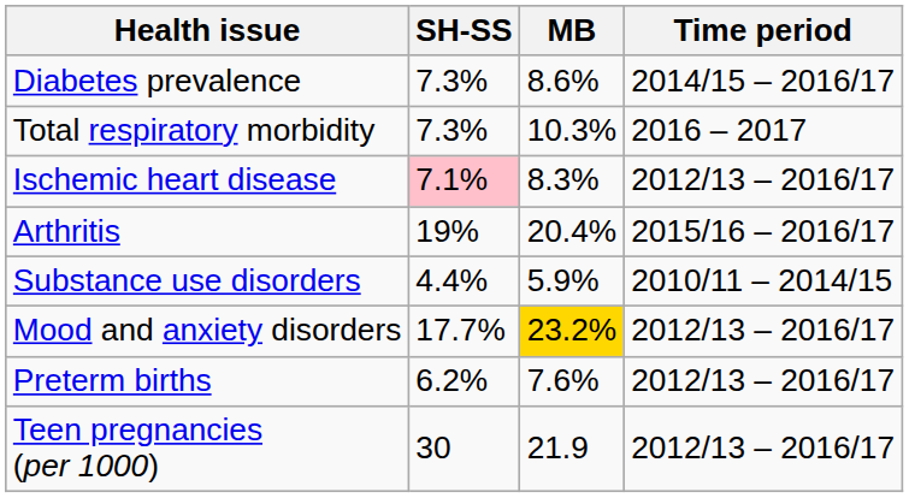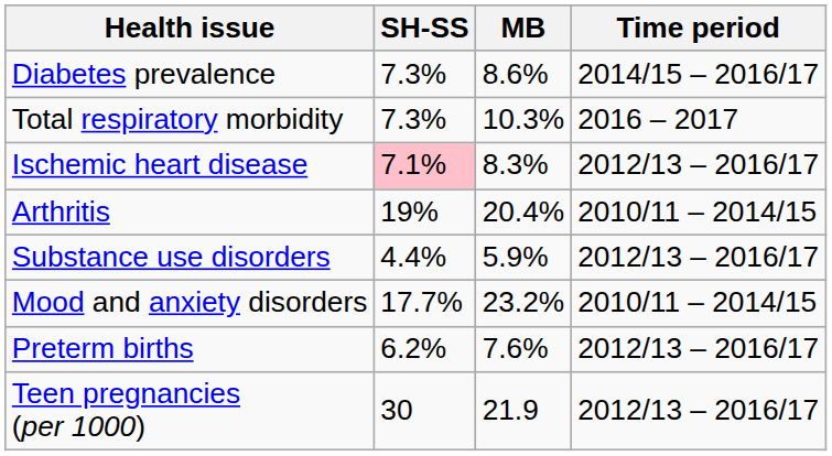Arthritis | Time period: 2015/16 – 2016/17 -> 2010/11 – 2014/15
Substance use disorders | Time period: 2010/11 – 2014/15 -> 2012/13 – 2016/17
Mood and anxiety disorders | MB: gold background -> no background
Mood and anxiety disorders | Time period: 2012/13 – 2016/17 -> 2010/11 – 2014/15
